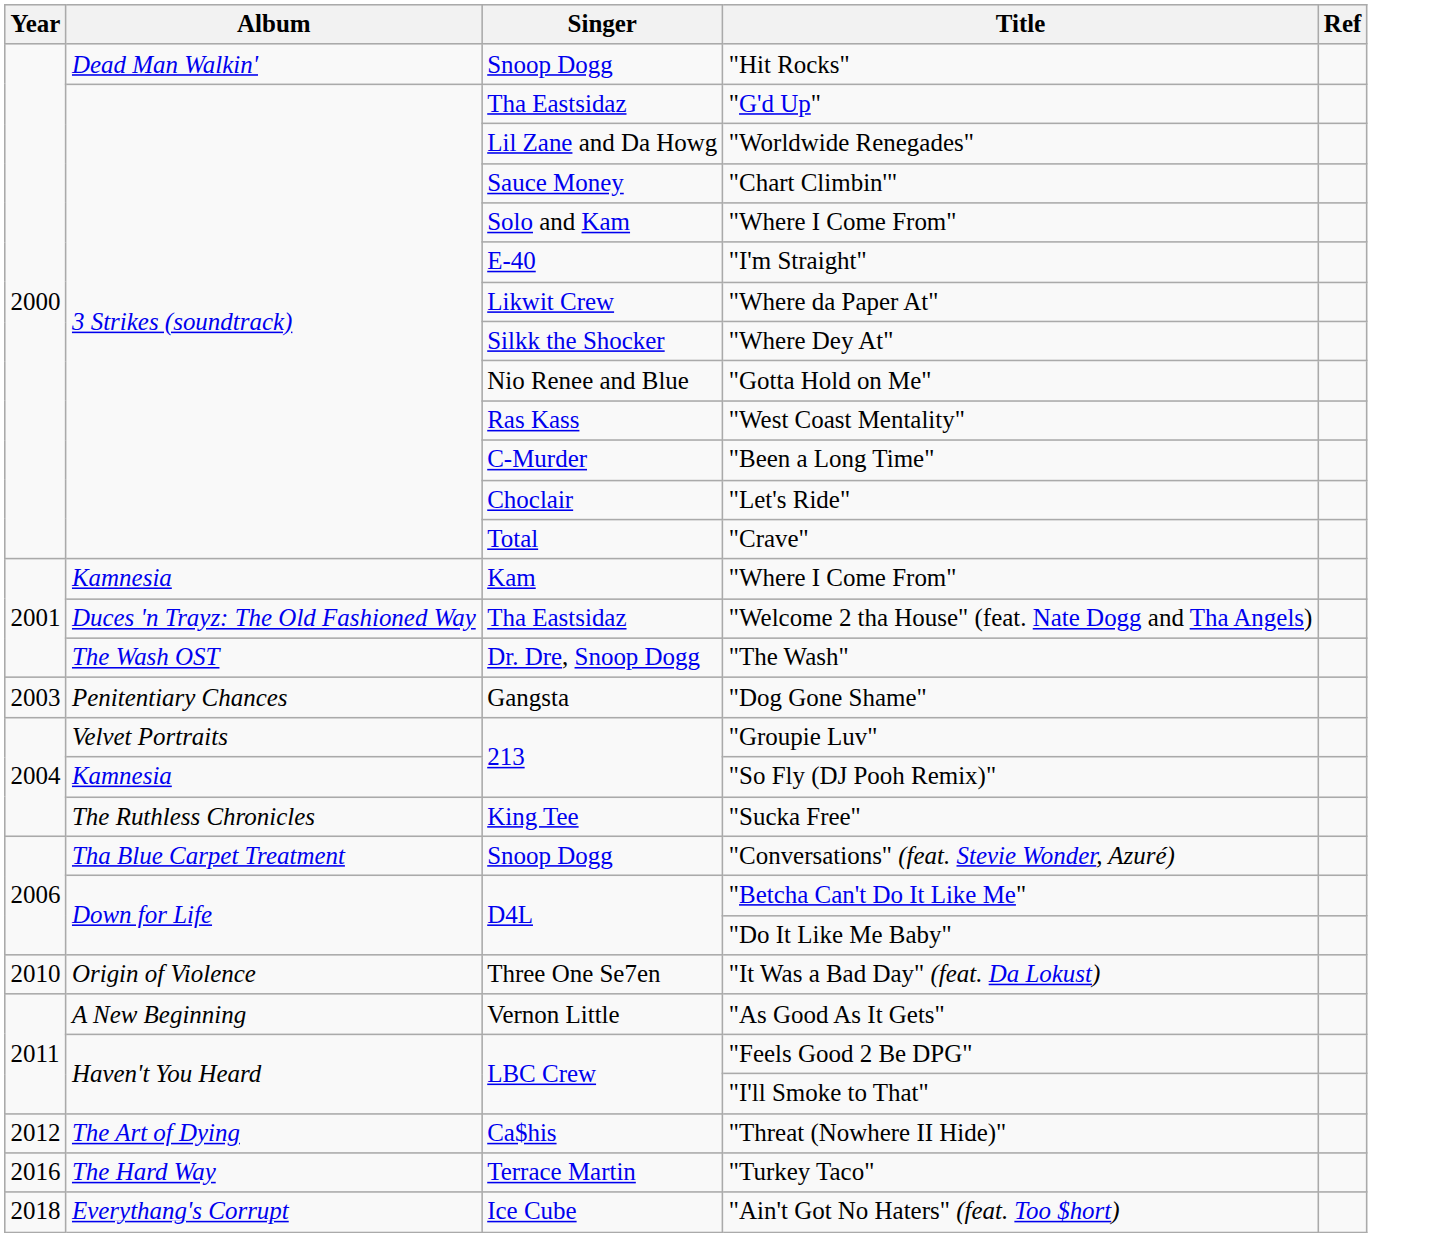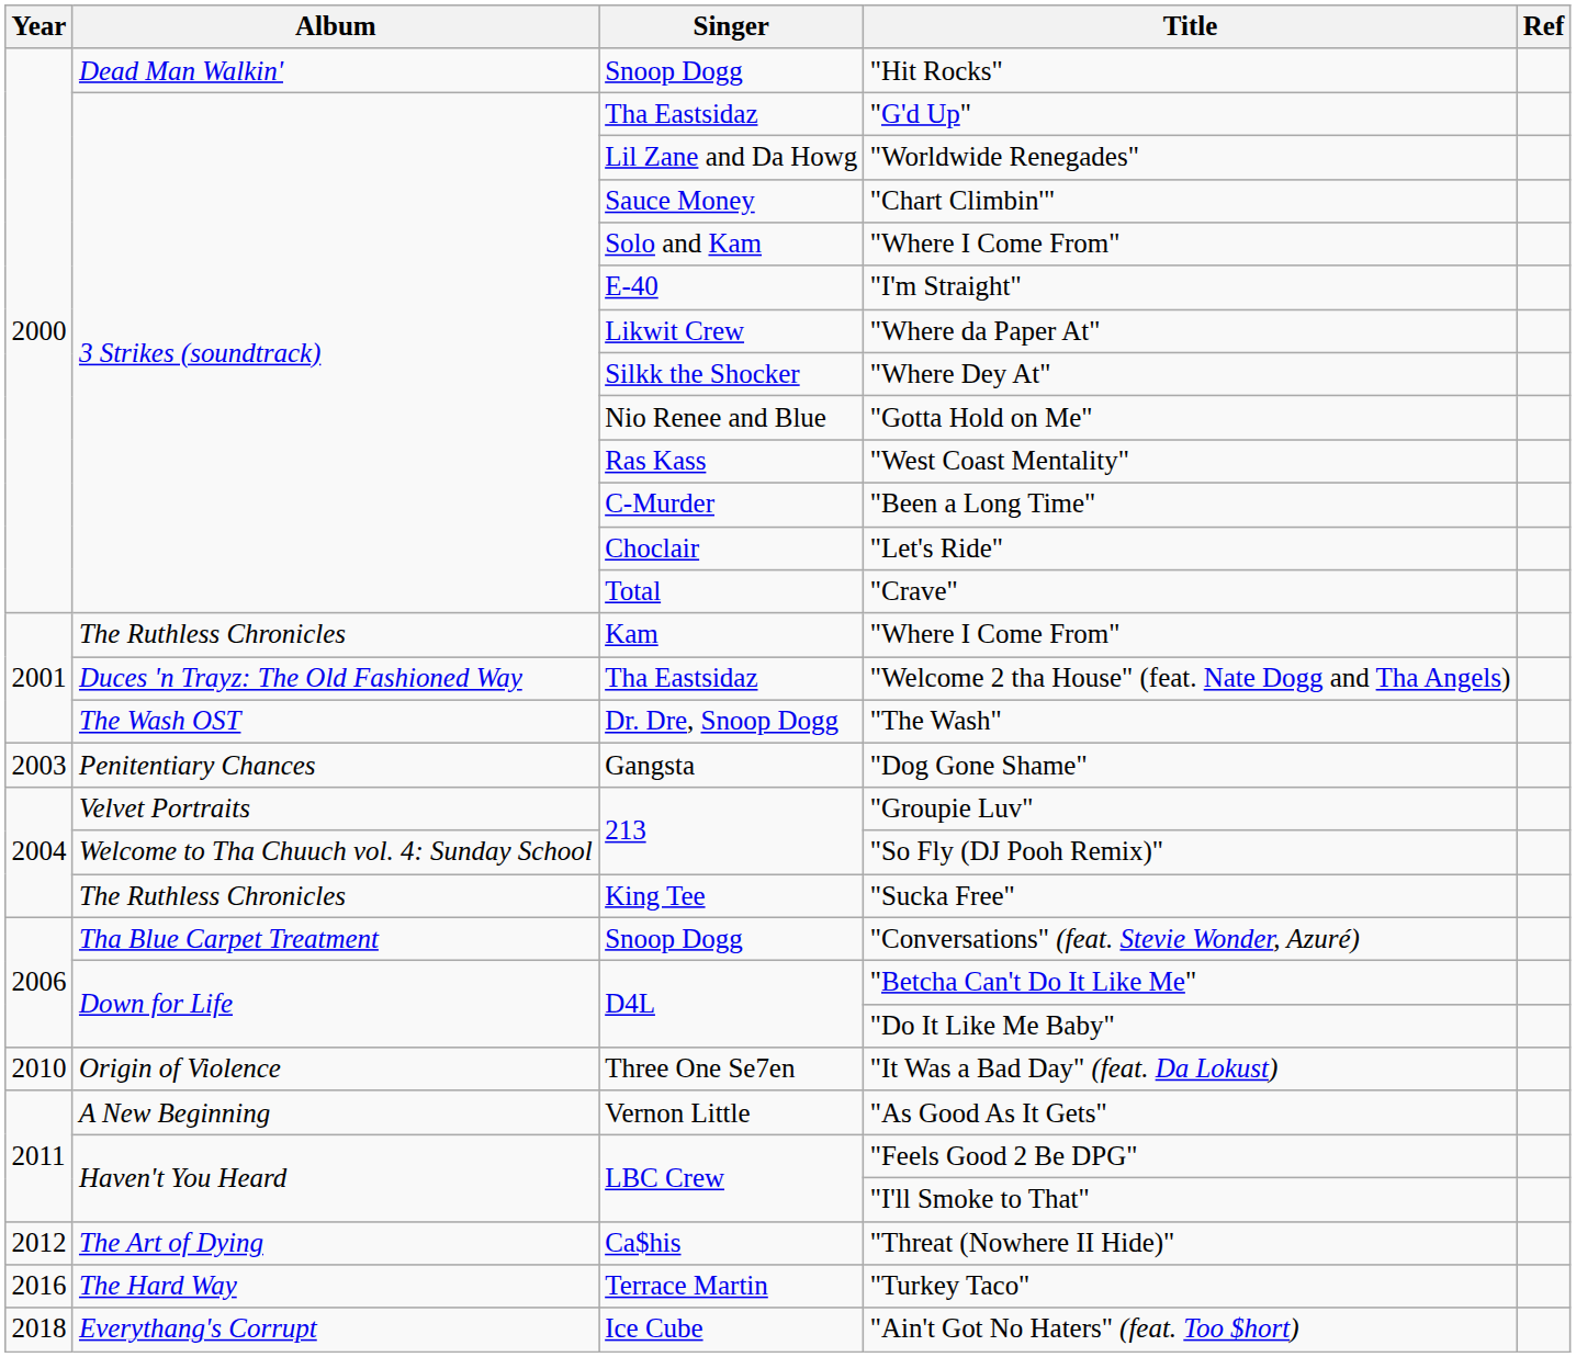Kam / "Where I Come From" | Album: Kamnesia -> The Ruthless Chronicles
"So Fly (DJ Pooh Remix)" | Album: Kamnesia -> Welcome to Tha Chuuch vol. 4: Sunday School
